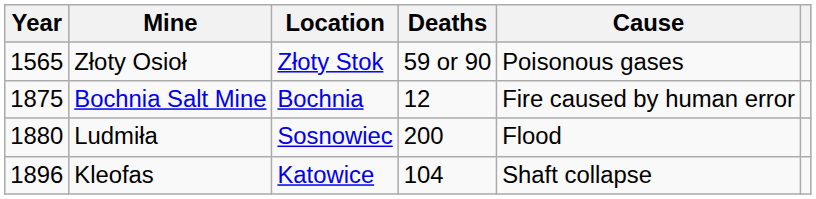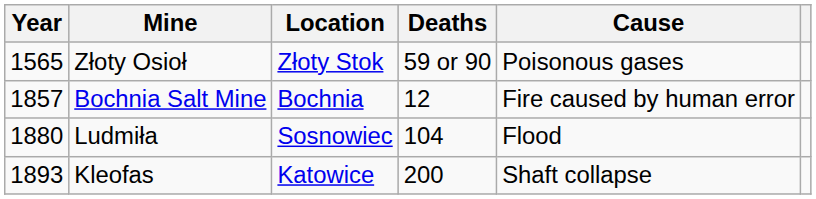Bochnia Salt Mine | Year: 1875 -> 1857
Ludmiła | Deaths: 200 -> 104
Kleofas | Year: 1896 -> 1893
Kleofas | Deaths: 104 -> 200
